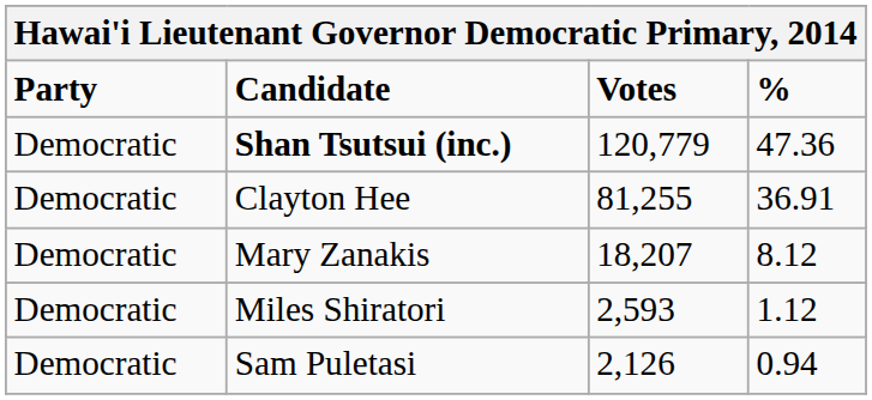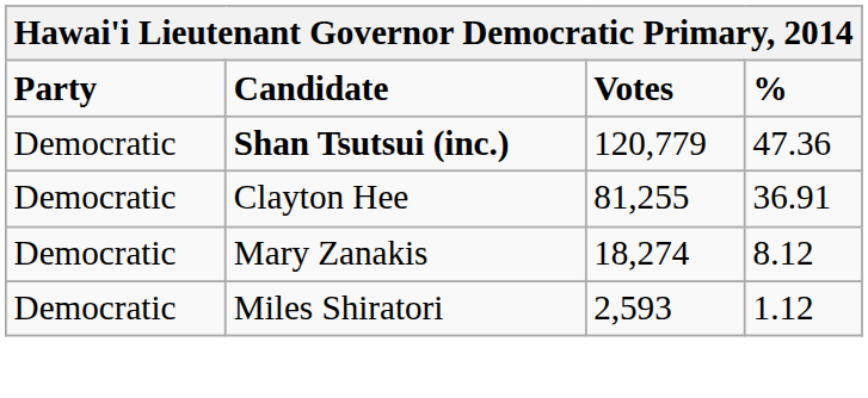Mary Zanakis | Votes: 18,207 -> 18,274
- row: Democratic | Sam Puletasi | 2,126 | 0.94
